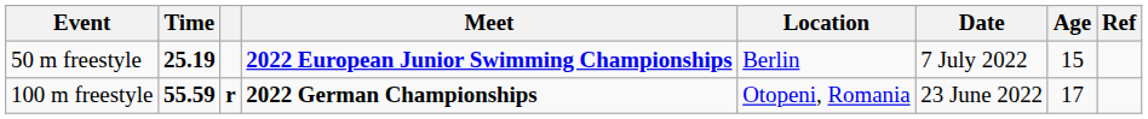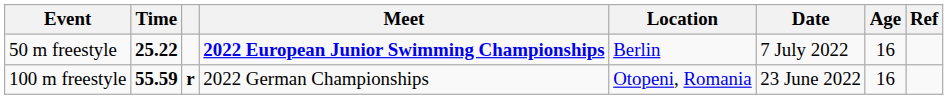50 m freestyle | Time: 25.19 -> 25.22
50 m freestyle | Age: 15 -> 16
100 m freestyle | Meet: bold -> normal
100 m freestyle | Age: 17 -> 16
